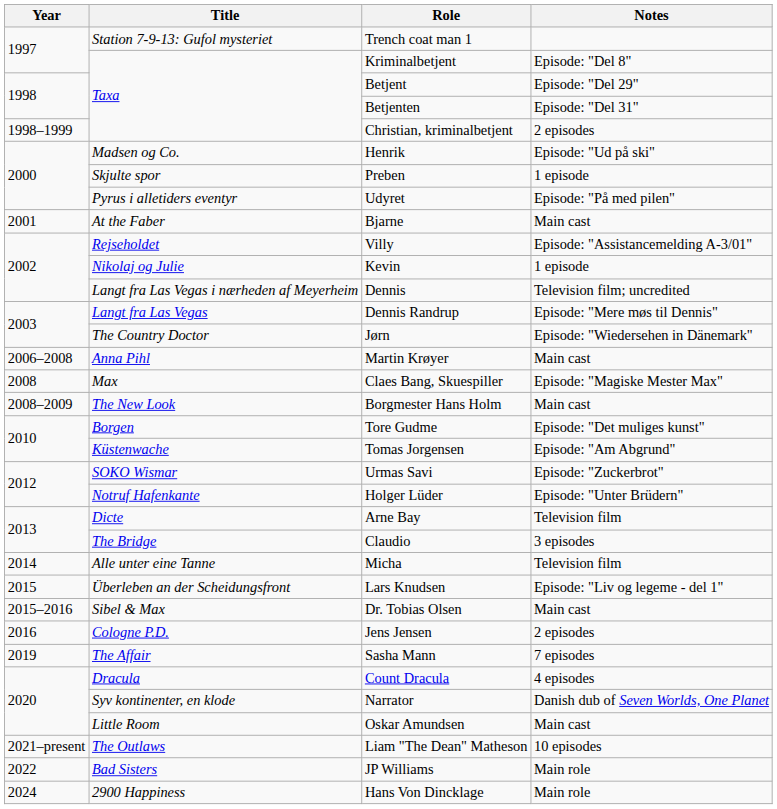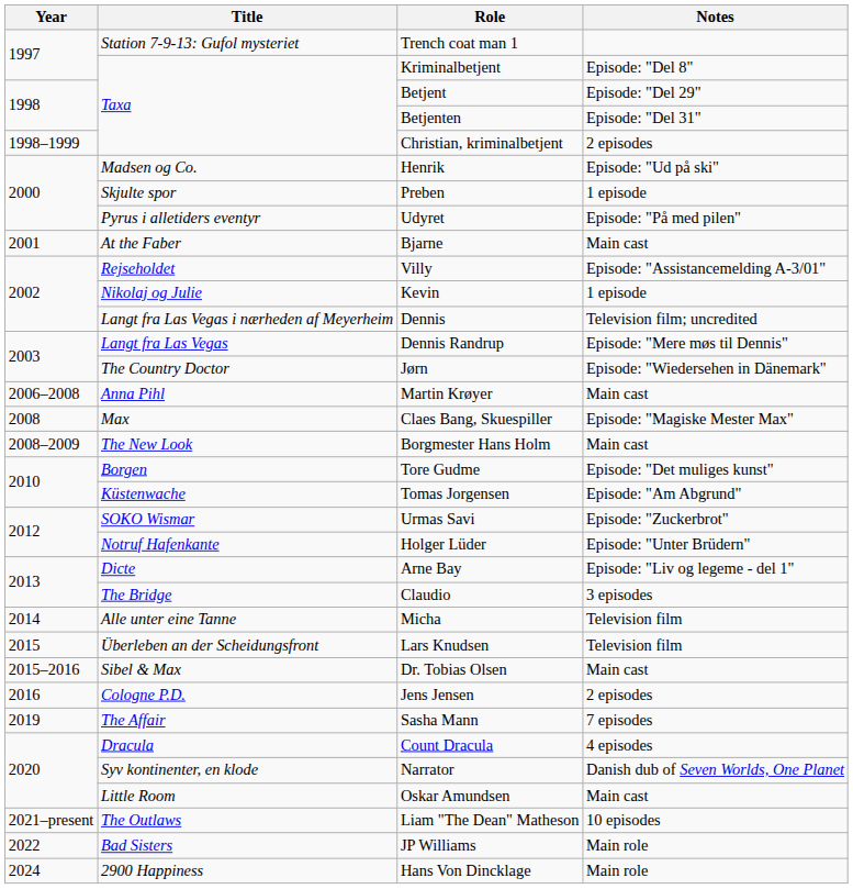Arne Bay | Notes: Television film -> Episode: "Liv og legeme - del 1"
Lars Knudsen | Notes: Episode: "Liv og legeme - del 1" -> Television film
